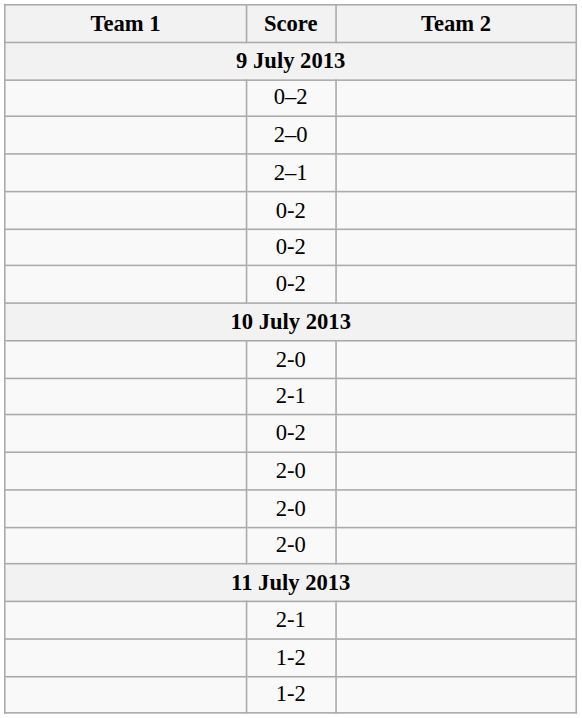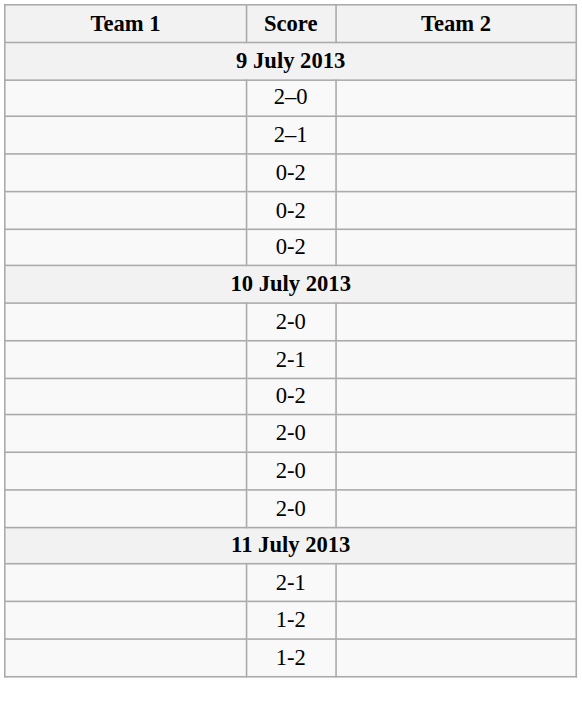- row: 0–2
